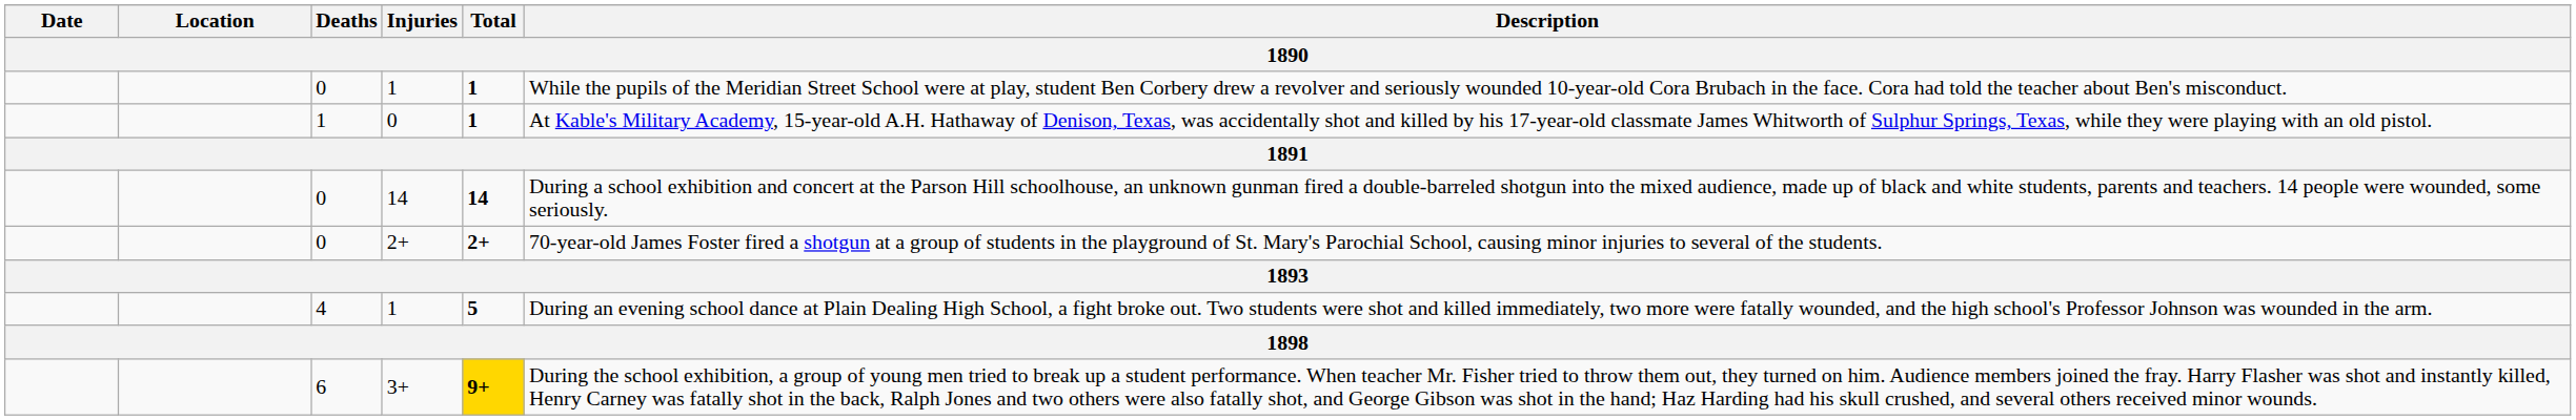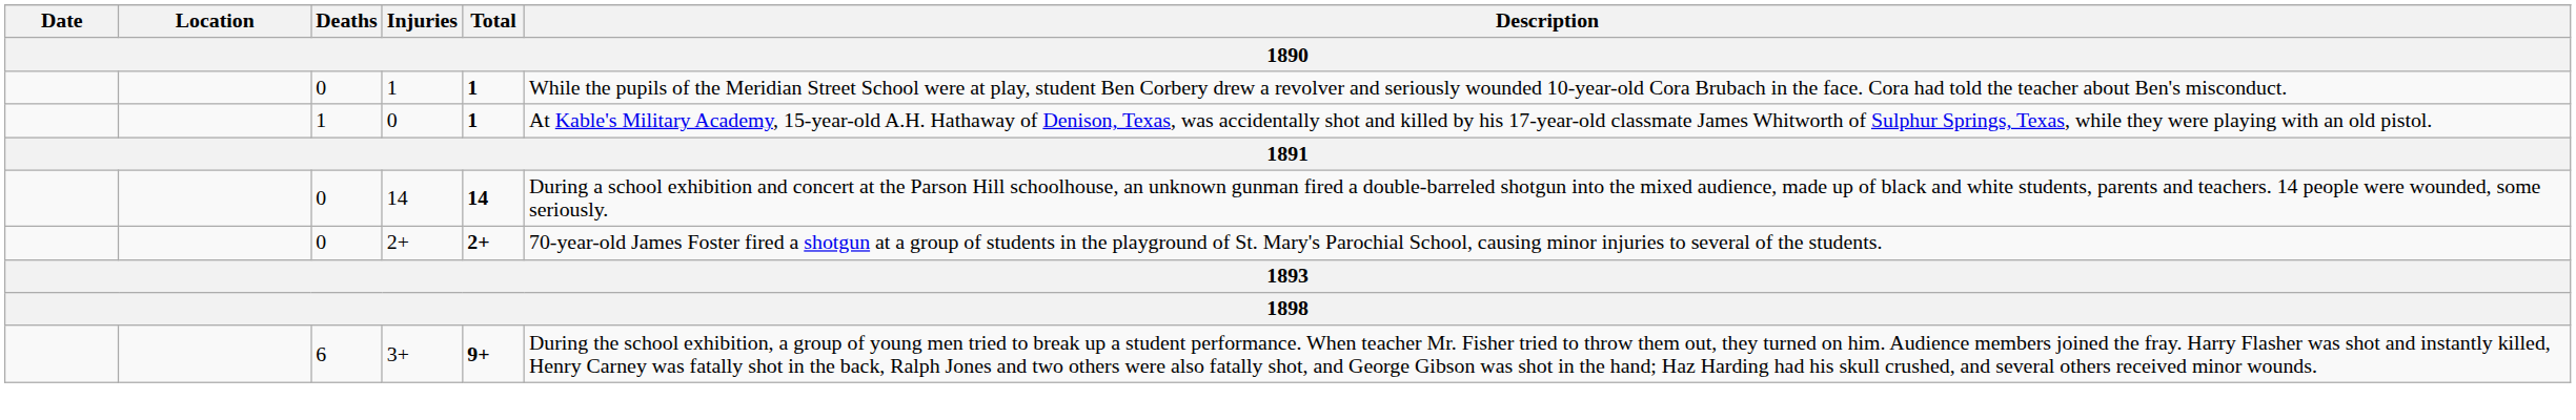- row: 4 | 1 | 5 | During an evening school dance at Plain Dealing High School, a fight broke out. Two students were shot and killed immediately, two more were fatally wounded, and the high school's Professor Johnson was wounded in the arm.
3+ | Total: gold background -> no background
